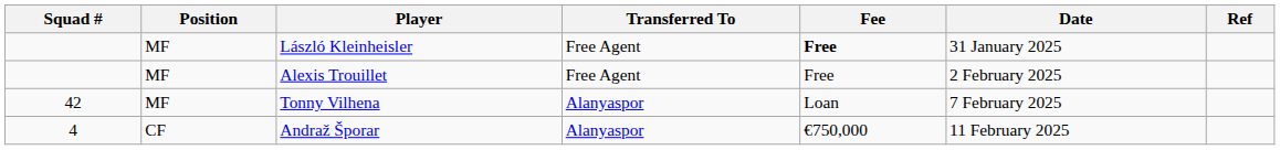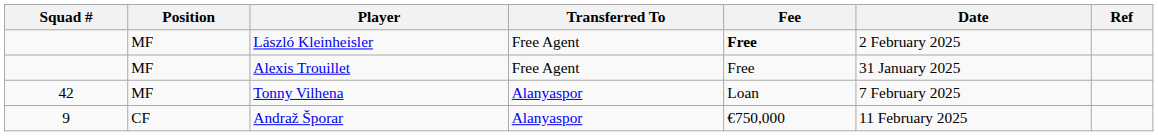László Kleinheisler | Date: 31 January 2025 -> 2 February 2025
Alexis Trouillet | Date: 2 February 2025 -> 31 January 2025
Andraž Šporar | Squad #: 4 -> 9
